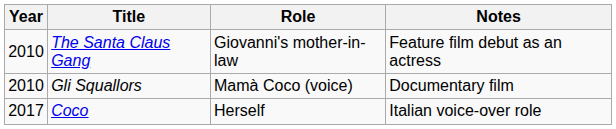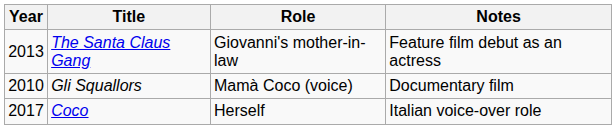The Santa Claus Gang | Year: 2010 -> 2013
